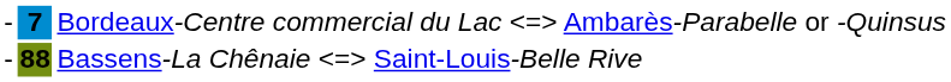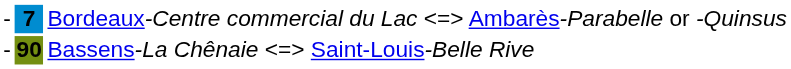Bassens-La Chênaie Saint-Louis-Belle Rive | column 2: 88 -> 90
